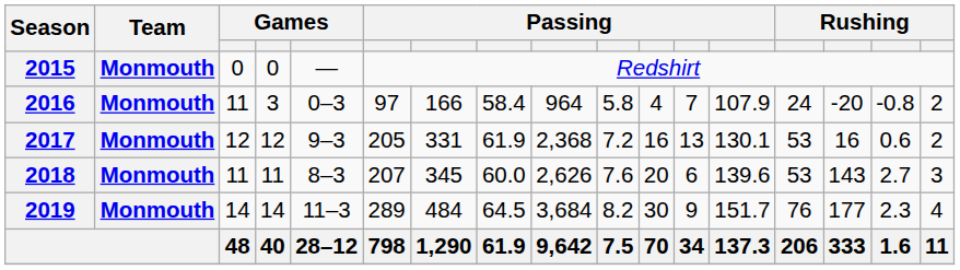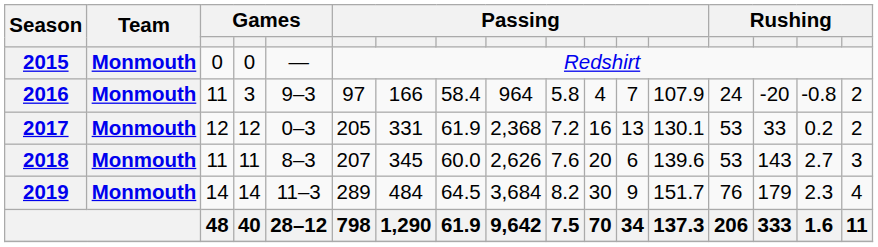2016 | column 5: 0–3 -> 9–3
2017 | column 5: 9–3 -> 0–3
2017 | column 15: 16 -> 33
2017 | column 16: 0.6 -> 0.2
2019 | column 15: 177 -> 179
